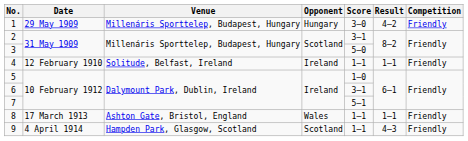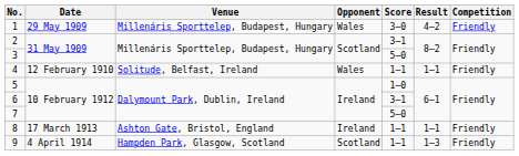1 | Opponent: Hungary -> Wales
4 | Opponent: Ireland -> Wales
7 | Score: 5–1 -> 5–0
8 | Opponent: Wales -> Ireland
9 | Result: 4–3 -> 1–3
